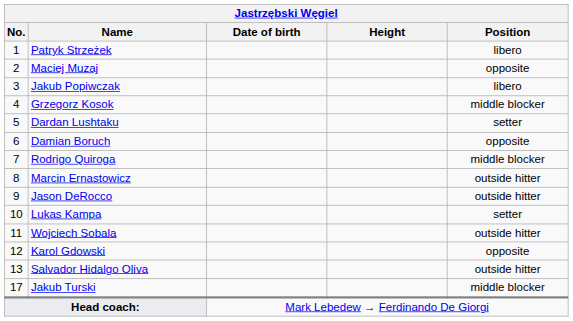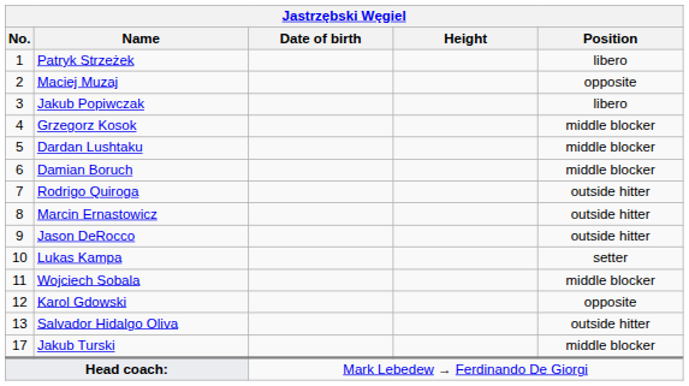Dardan Lushtaku | Position: setter -> middle blocker
Damian Boruch | Position: opposite -> middle blocker
Rodrigo Quiroga | Position: middle blocker -> outside hitter
Wojciech Sobala | Position: outside hitter -> middle blocker
